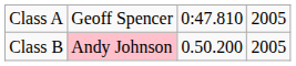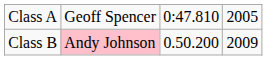Class B | column 4: 2005 -> 2009
